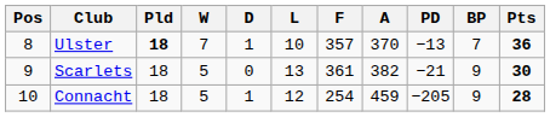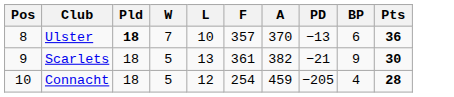- column: D | 1 | 0 | 1
Ulster | BP: 7 -> 6
Connacht | BP: 9 -> 4
